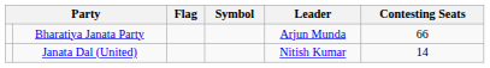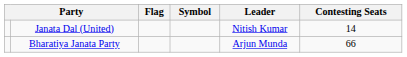rows swapped: Bharatiya Janata Party <-> Janata Dal (United)
